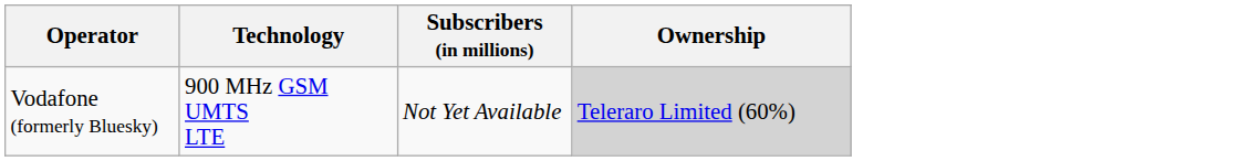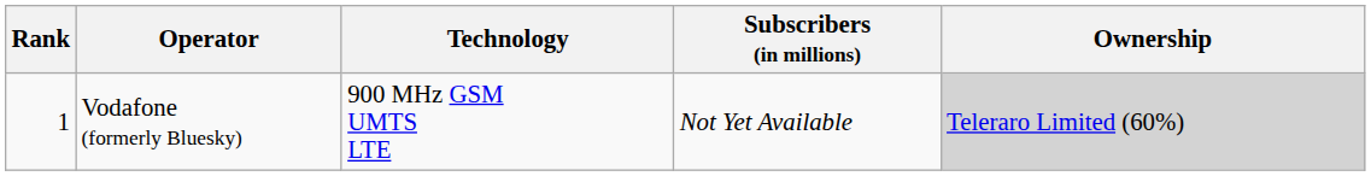+ column: Rank | 1
